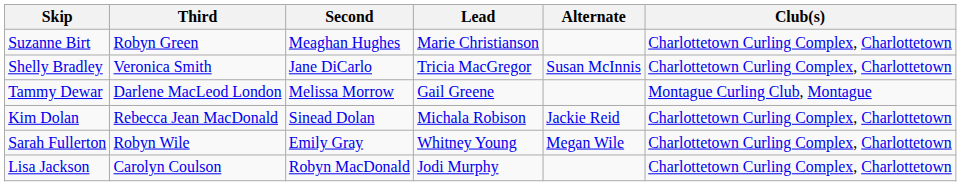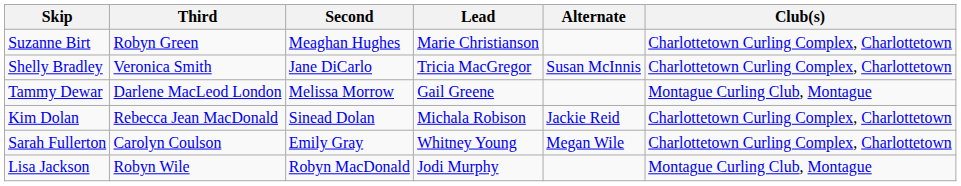Sarah Fullerton | Third: Robyn Wile -> Carolyn Coulson
Lisa Jackson | Third: Carolyn Coulson -> Robyn Wile
Lisa Jackson | Club(s): Charlottetown Curling Complex, Charlottetown -> Montague Curling Club, Montague
